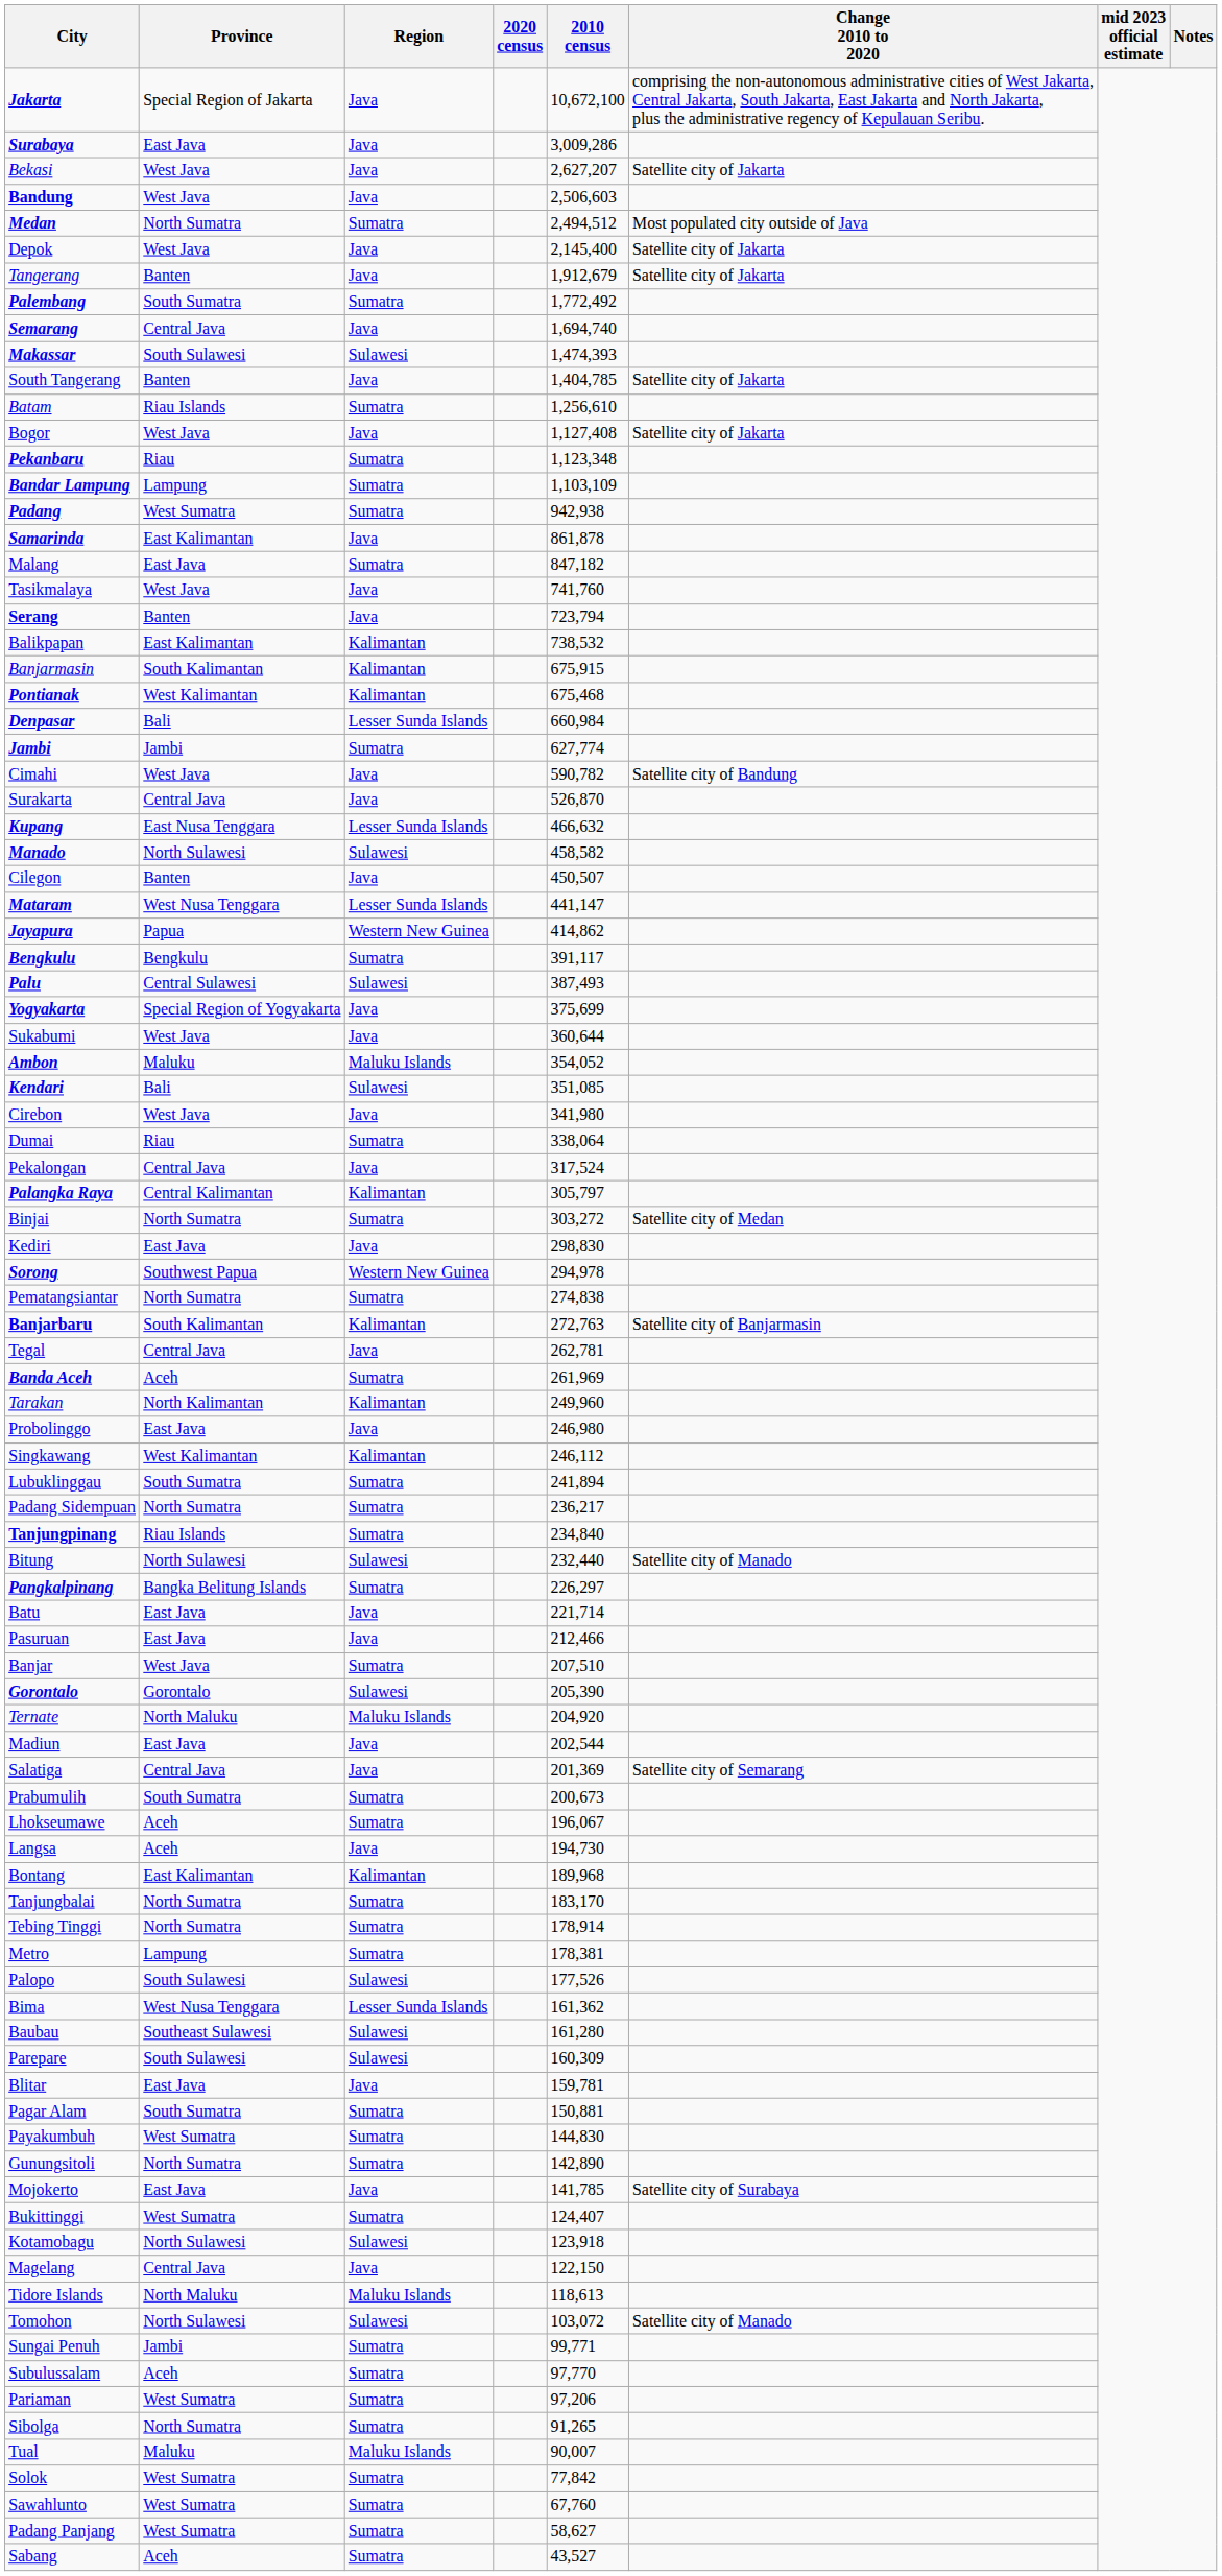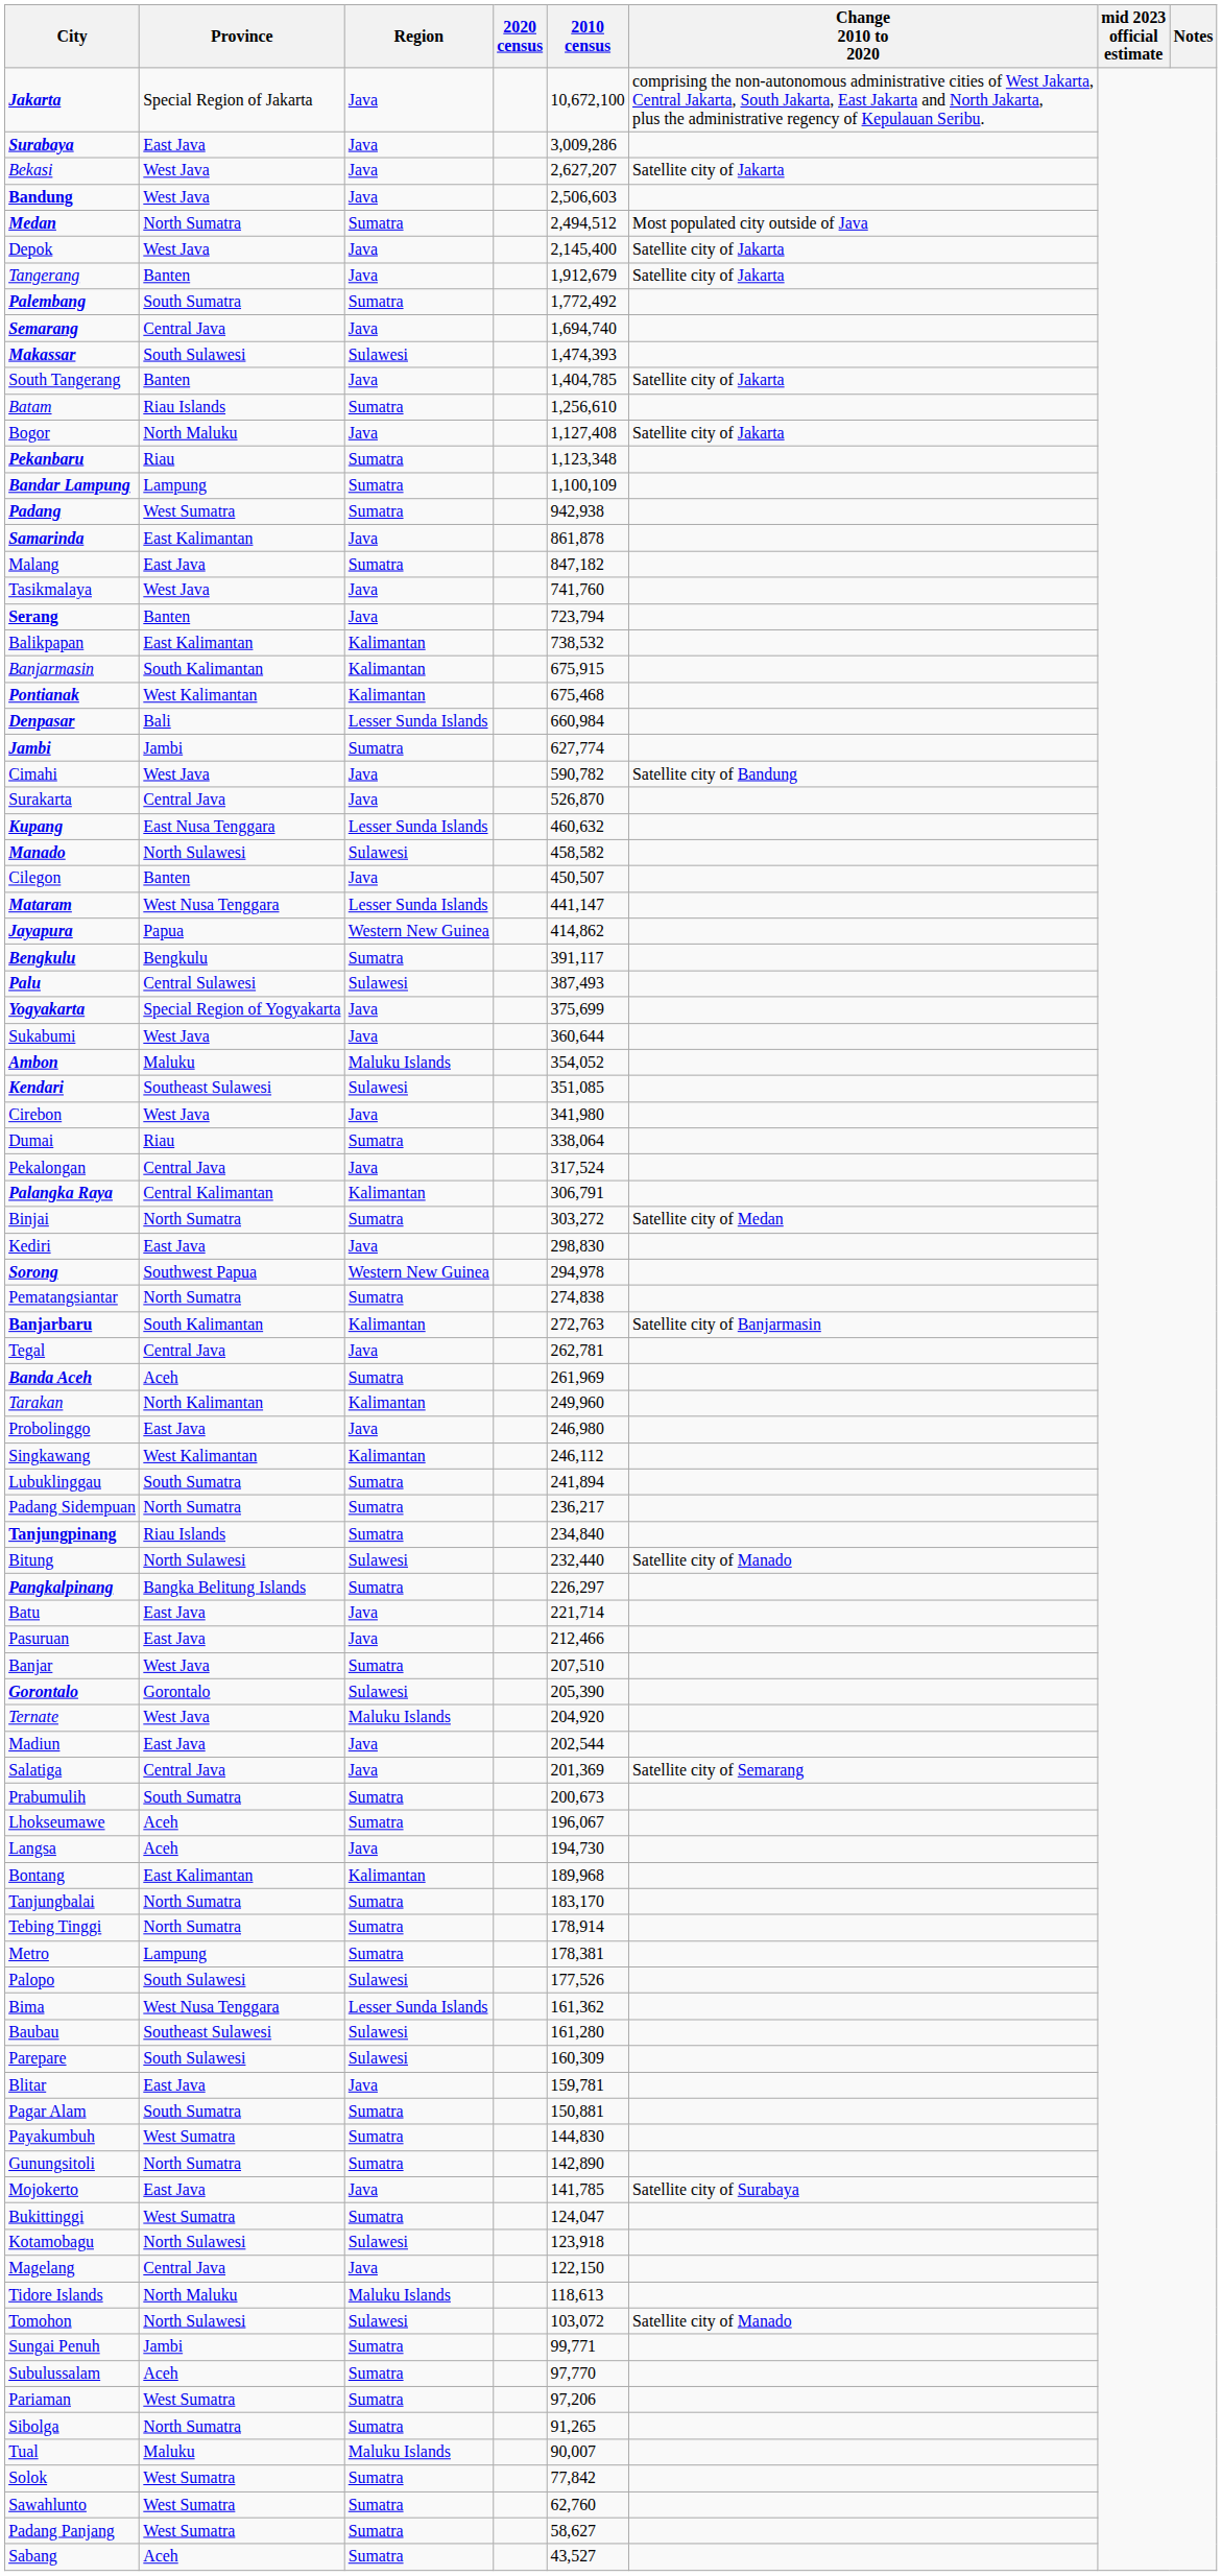Bogor | Province: West Java -> North Maluku
Bandar Lampung | 2010 census: 1,103,109 -> 1,100,109
Kupang | 2010 census: 466,632 -> 460,632
Kendari | Province: Bali -> Southeast Sulawesi
Palangka Raya | 2010 census: 305,797 -> 306,791
Ternate | Province: North Maluku -> West Java
Bukittinggi | 2010 census: 124,407 -> 124,047
Sawahlunto | 2010 census: 67,760 -> 62,760
